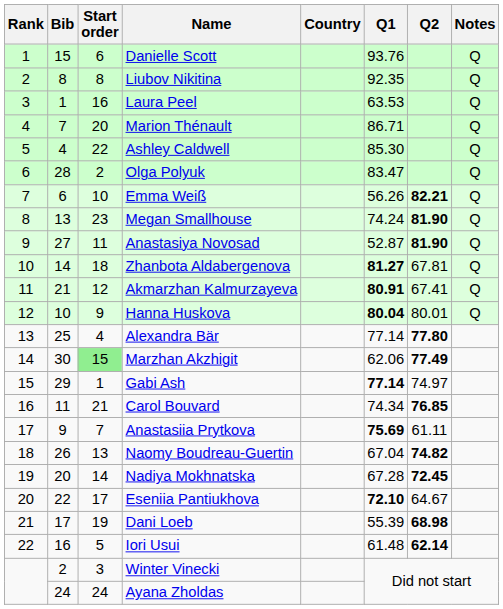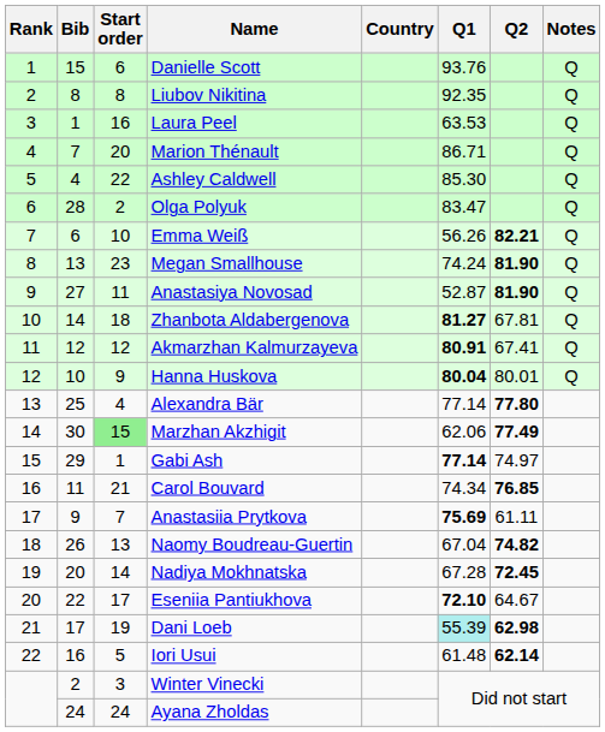Akmarzhan Kalmurzayeva | Bib: 21 -> 12
Dani Loeb | Q1: no background -> paleturquoise background
Dani Loeb | Q2: 68.98 -> 62.98
